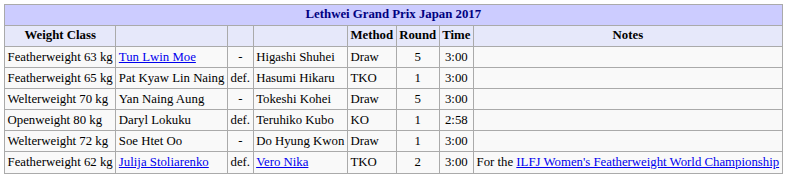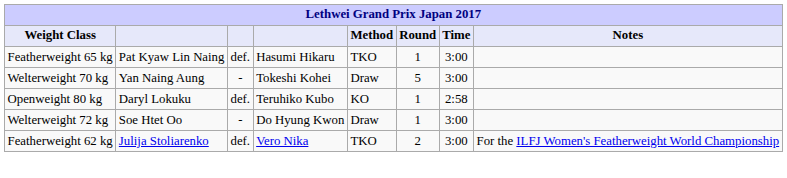- row: Featherweight 63 kg | Tun Lwin Moe | - | Higashi Shuhei | Draw | 5 | 3:00
